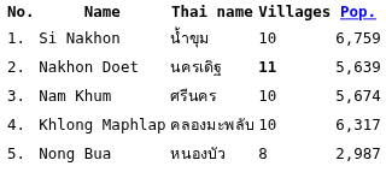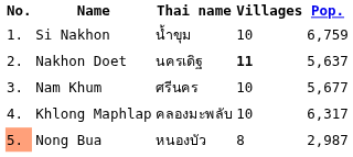Nakhon Doet | Pop.: 5,639 -> 5,637
Nam Khum | Pop.: 5,674 -> 5,677
Nong Bua | No.: no background -> lightsalmon background
